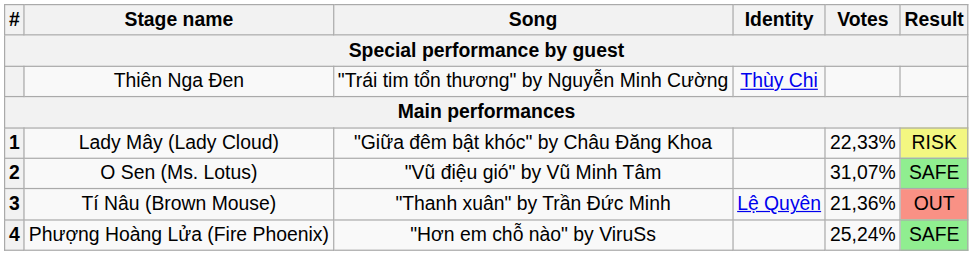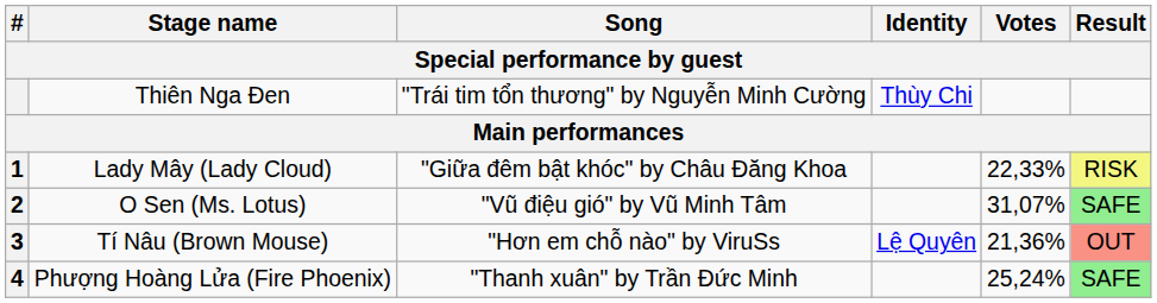Tí Nâu (Brown Mouse) | Song: "Thanh xuân" by Trần Đức Minh -> "Hơn em chỗ nào" by ViruSs
Phượng Hoàng Lửa (Fire Phoenix) | Song: "Hơn em chỗ nào" by ViruSs -> "Thanh xuân" by Trần Đức Minh
